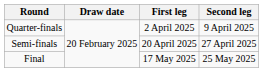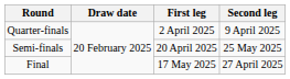Semi-finals | Second leg: 27 April 2025 -> 25 May 2025
Final | Second leg: 25 May 2025 -> 27 April 2025
